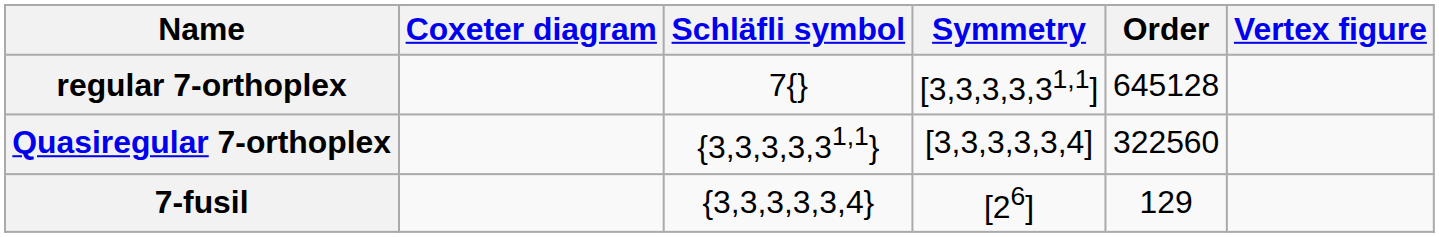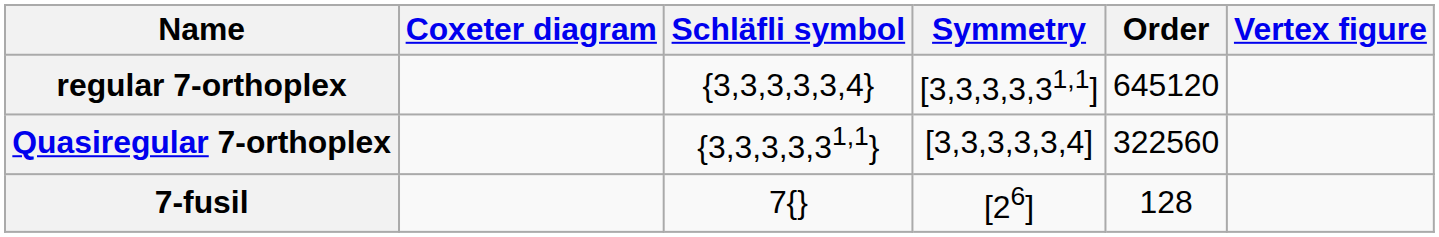regular 7-orthoplex | Schläfli symbol: 7{} -> {3,3,3,3,3,4}
regular 7-orthoplex | Order: 645128 -> 645120
7-fusil | Schläfli symbol: {3,3,3,3,3,4} -> 7{}
7-fusil | Order: 129 -> 128
